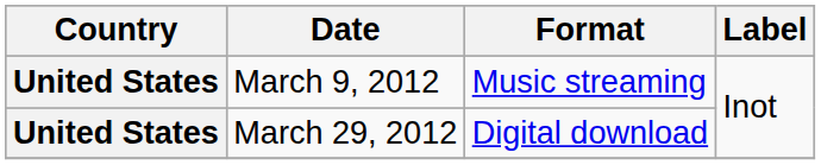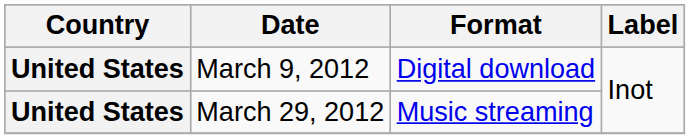March 9, 2012 | Format: Music streaming -> Digital download
March 29, 2012 | Format: Digital download -> Music streaming
